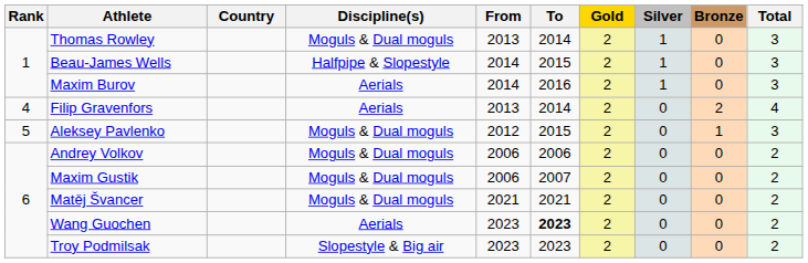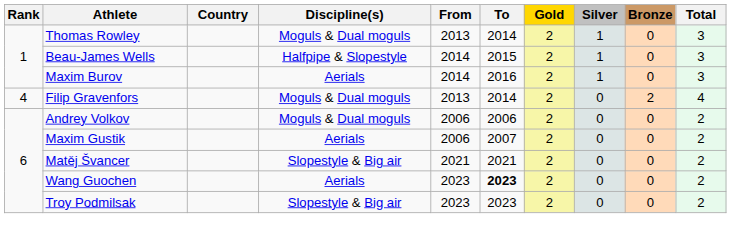Filip Gravenfors | Discipline(s): Aerials -> Moguls & Dual moguls
- row: 5 | Aleksey Pavlenko | Moguls & Dual moguls | 2012 | 2015 | 2 | 0 | 1 | 3
Maxim Gustik | Discipline(s): Moguls & Dual moguls -> Aerials
Matěj Švancer | Discipline(s): Moguls & Dual moguls -> Slopestyle & Big air
